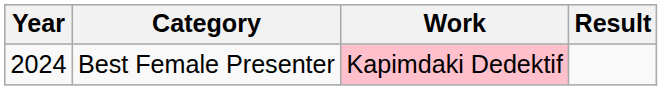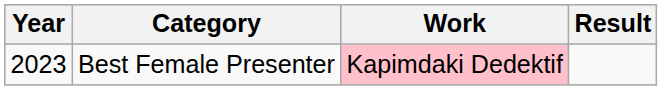Best Female Presenter | Year: 2024 -> 2023
